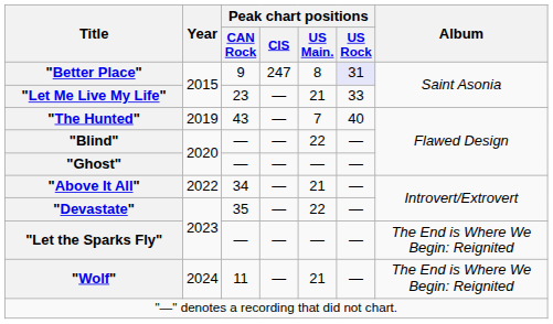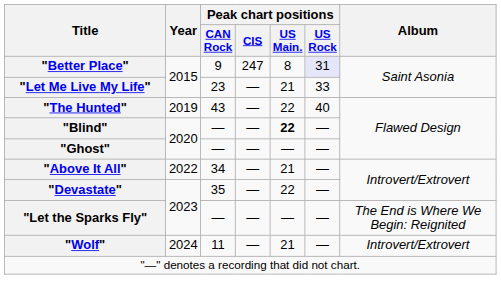"The Hunted" | Peak chart positions / US Main.: 7 -> 22
"Blind" | Peak chart positions / US Main.: normal -> bold
"Wolf" | Album: The End is Where We Begin: Reignited -> Introvert/Extrovert
